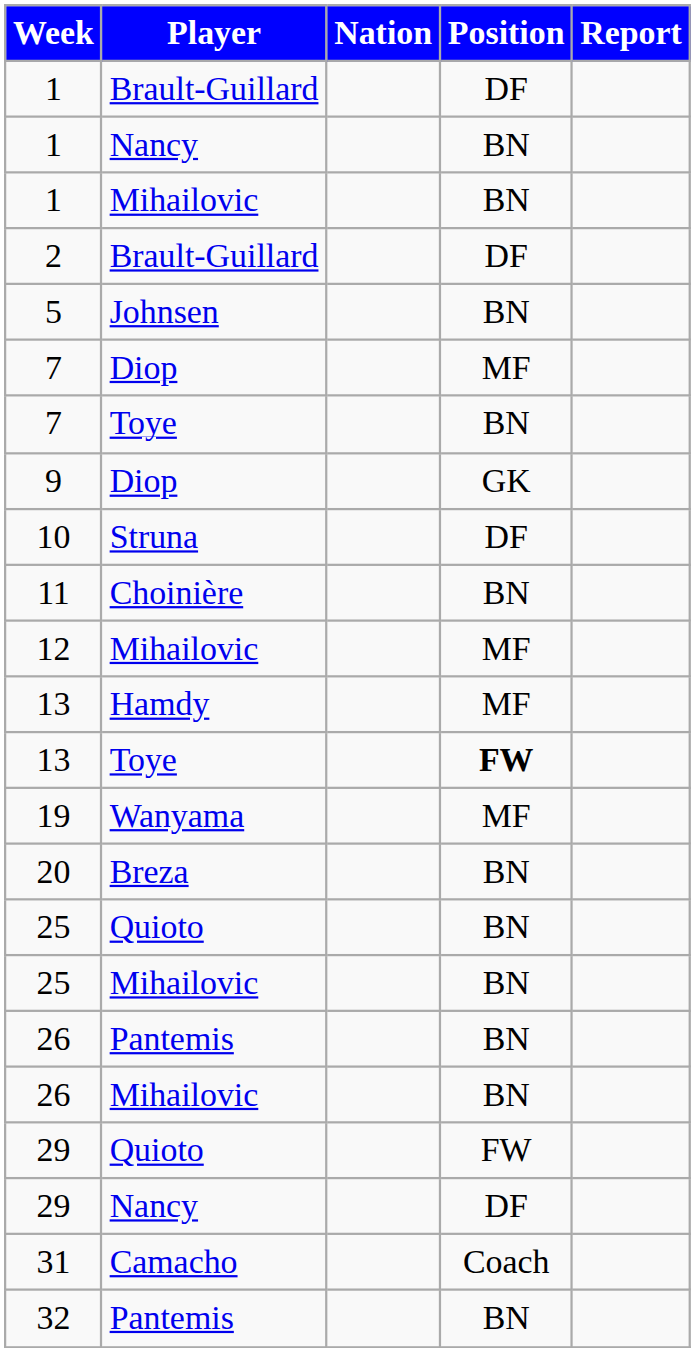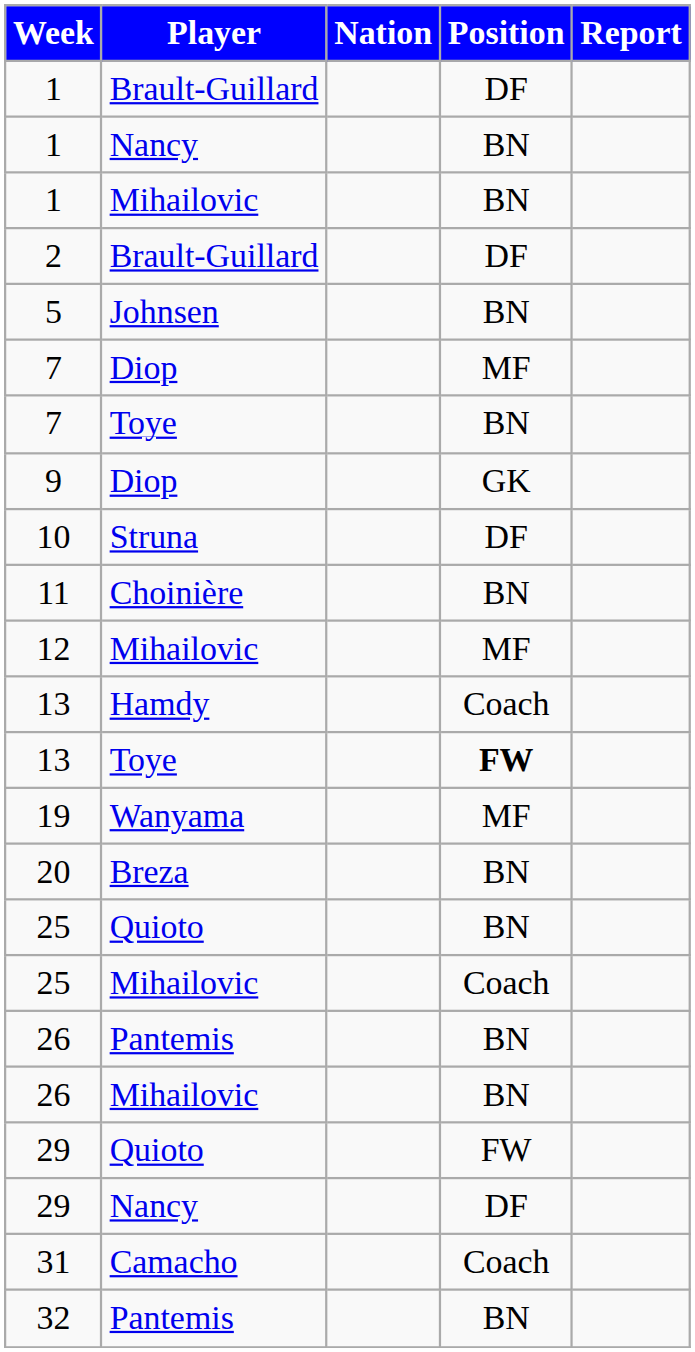13 / Hamdy | Position: MF -> Coach
25 / Mihailovic | Position: BN -> Coach
